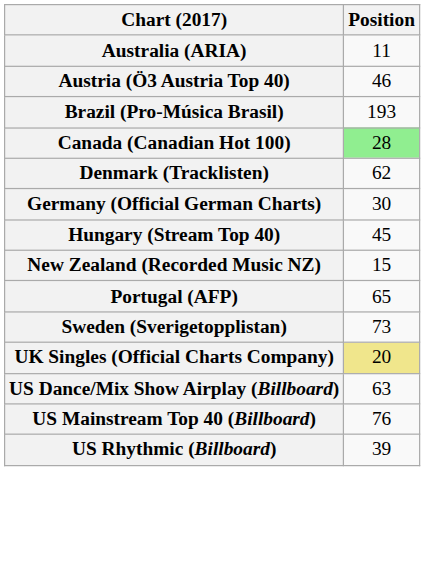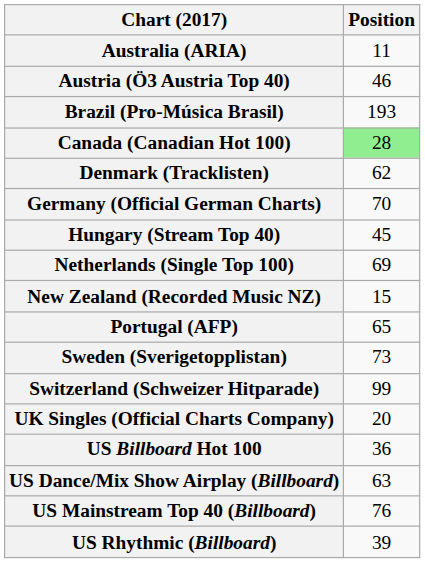Germany (Official German Charts) | Position: 30 -> 70
+ row: Netherlands (Single Top 100) | 69
+ row: Switzerland (Schweizer Hitparade) | 99
UK Singles (Official Charts Company) | Position: khaki background -> no background
+ row: US Billboard Hot 100 | 36
